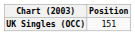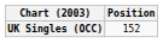UK Singles (OCC) | Position: 151 -> 152
